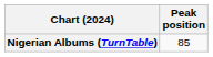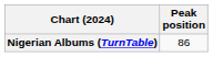Nigerian Albums (TurnTable) | Peak position: 85 -> 86
